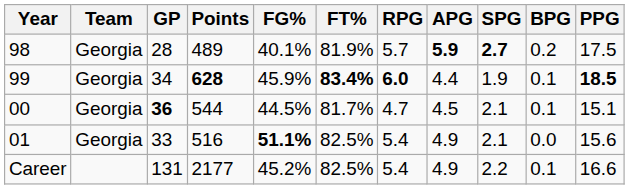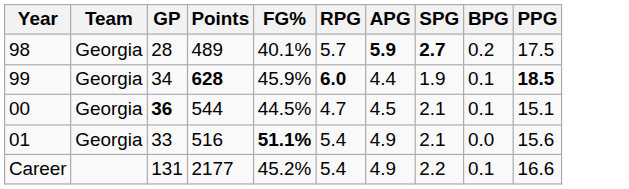- column: FT% | 81.9% | 83.4% | 81.7% | 82.5% | 82.5%
